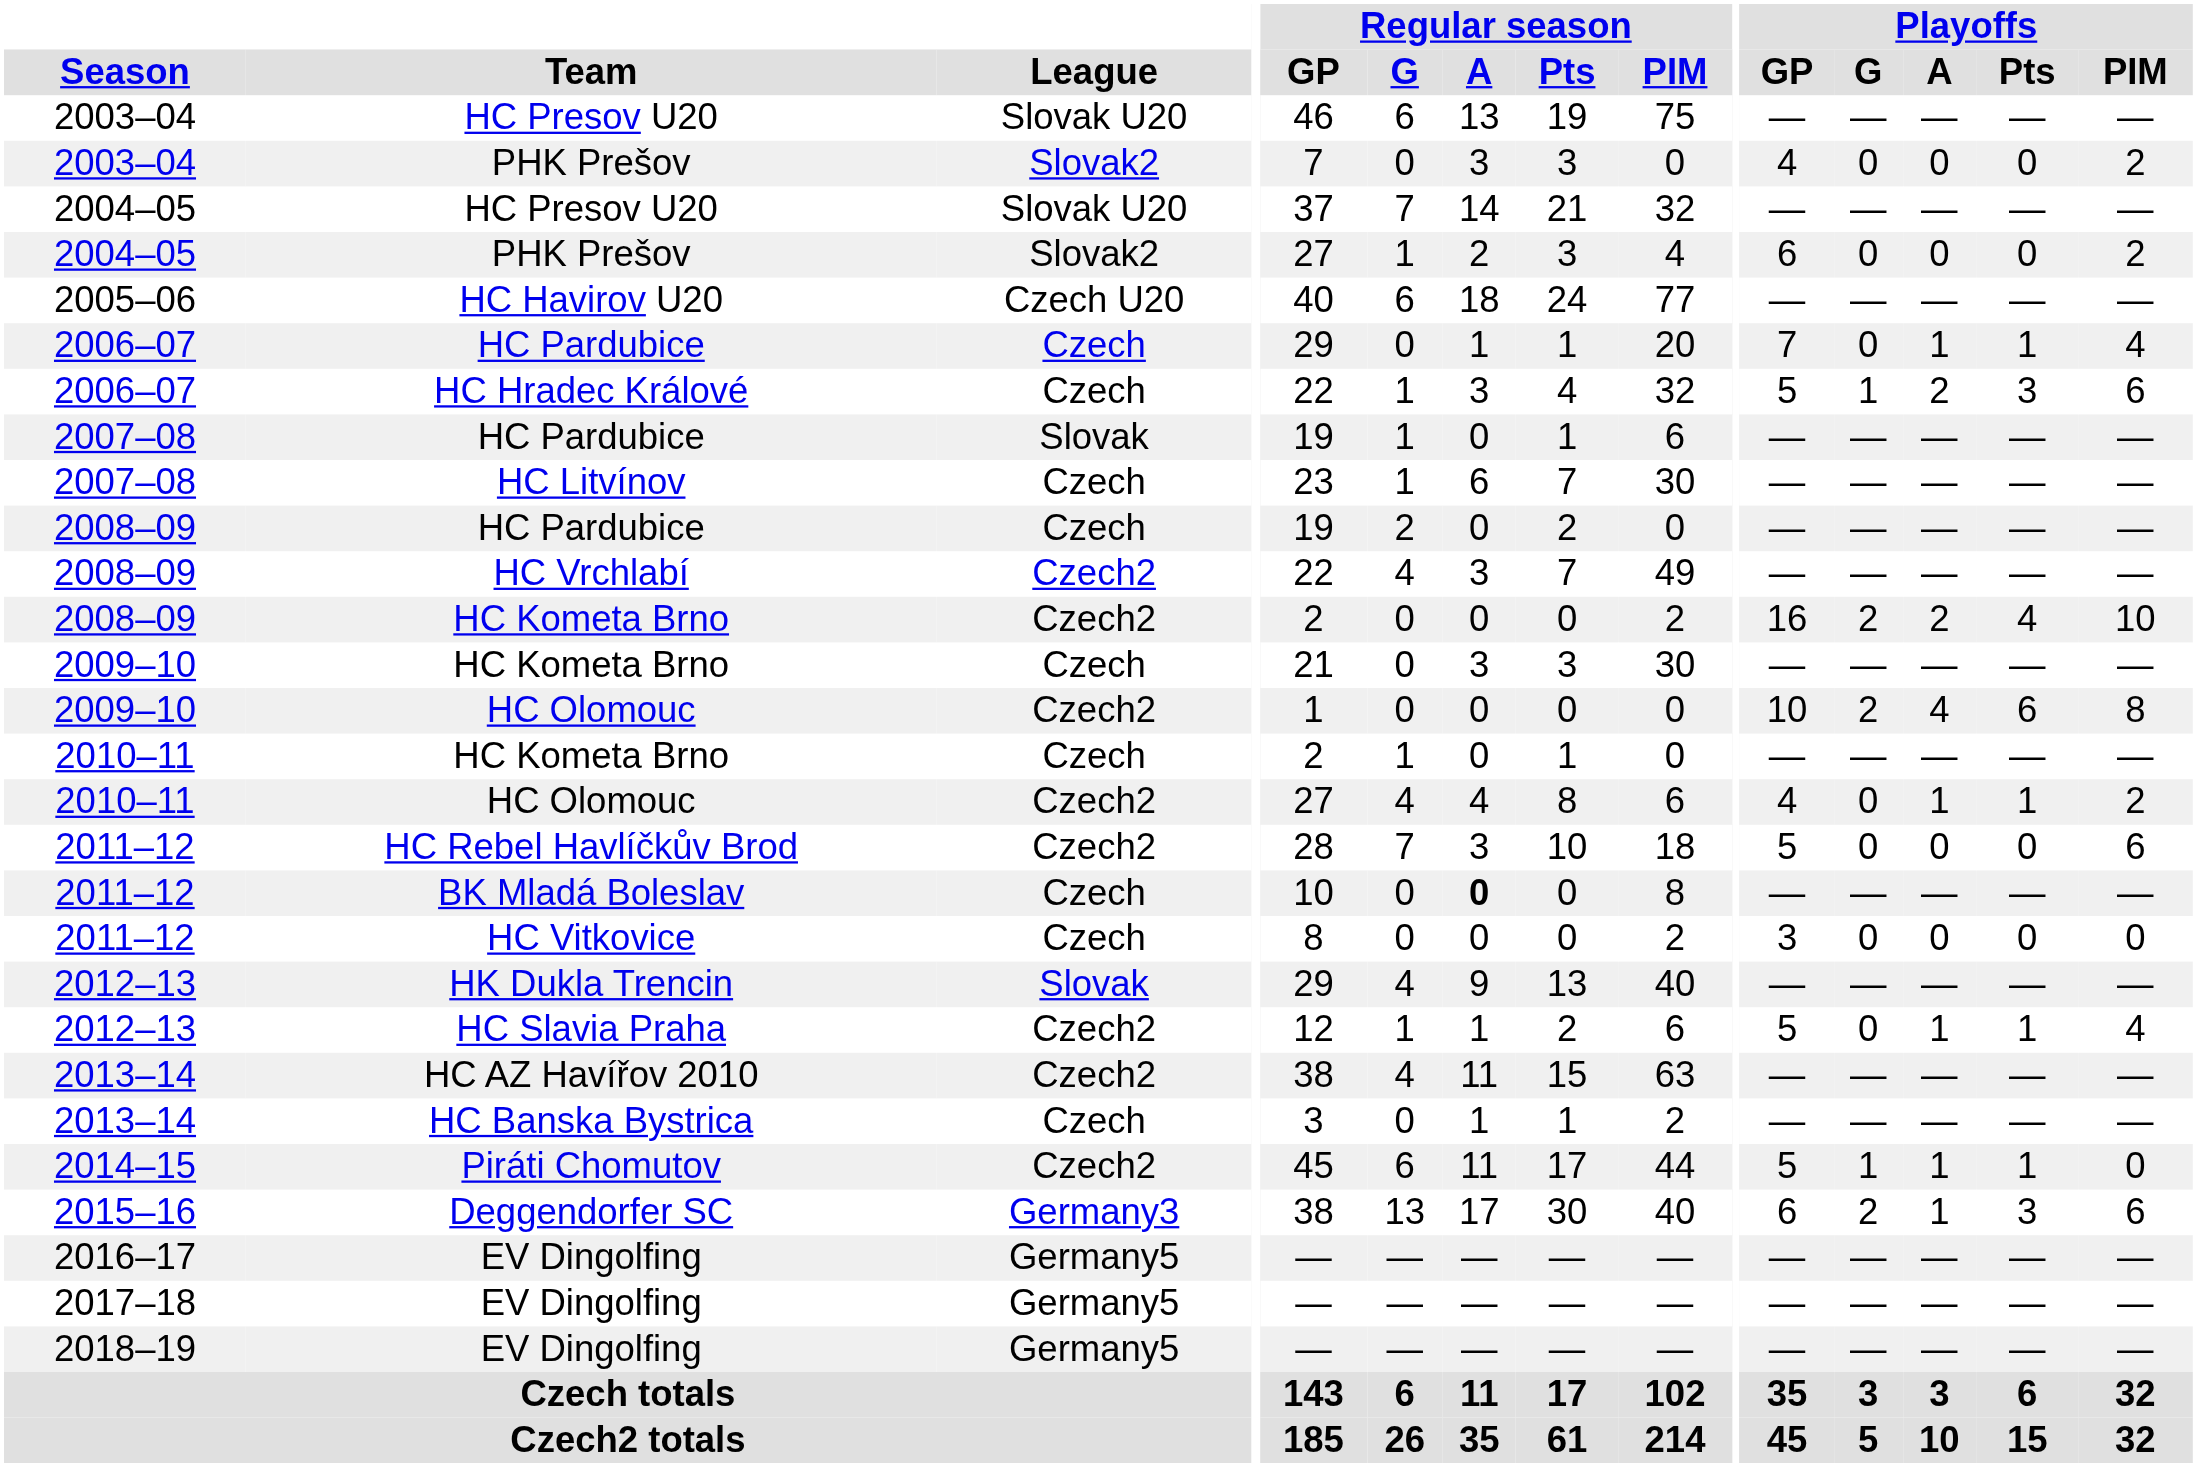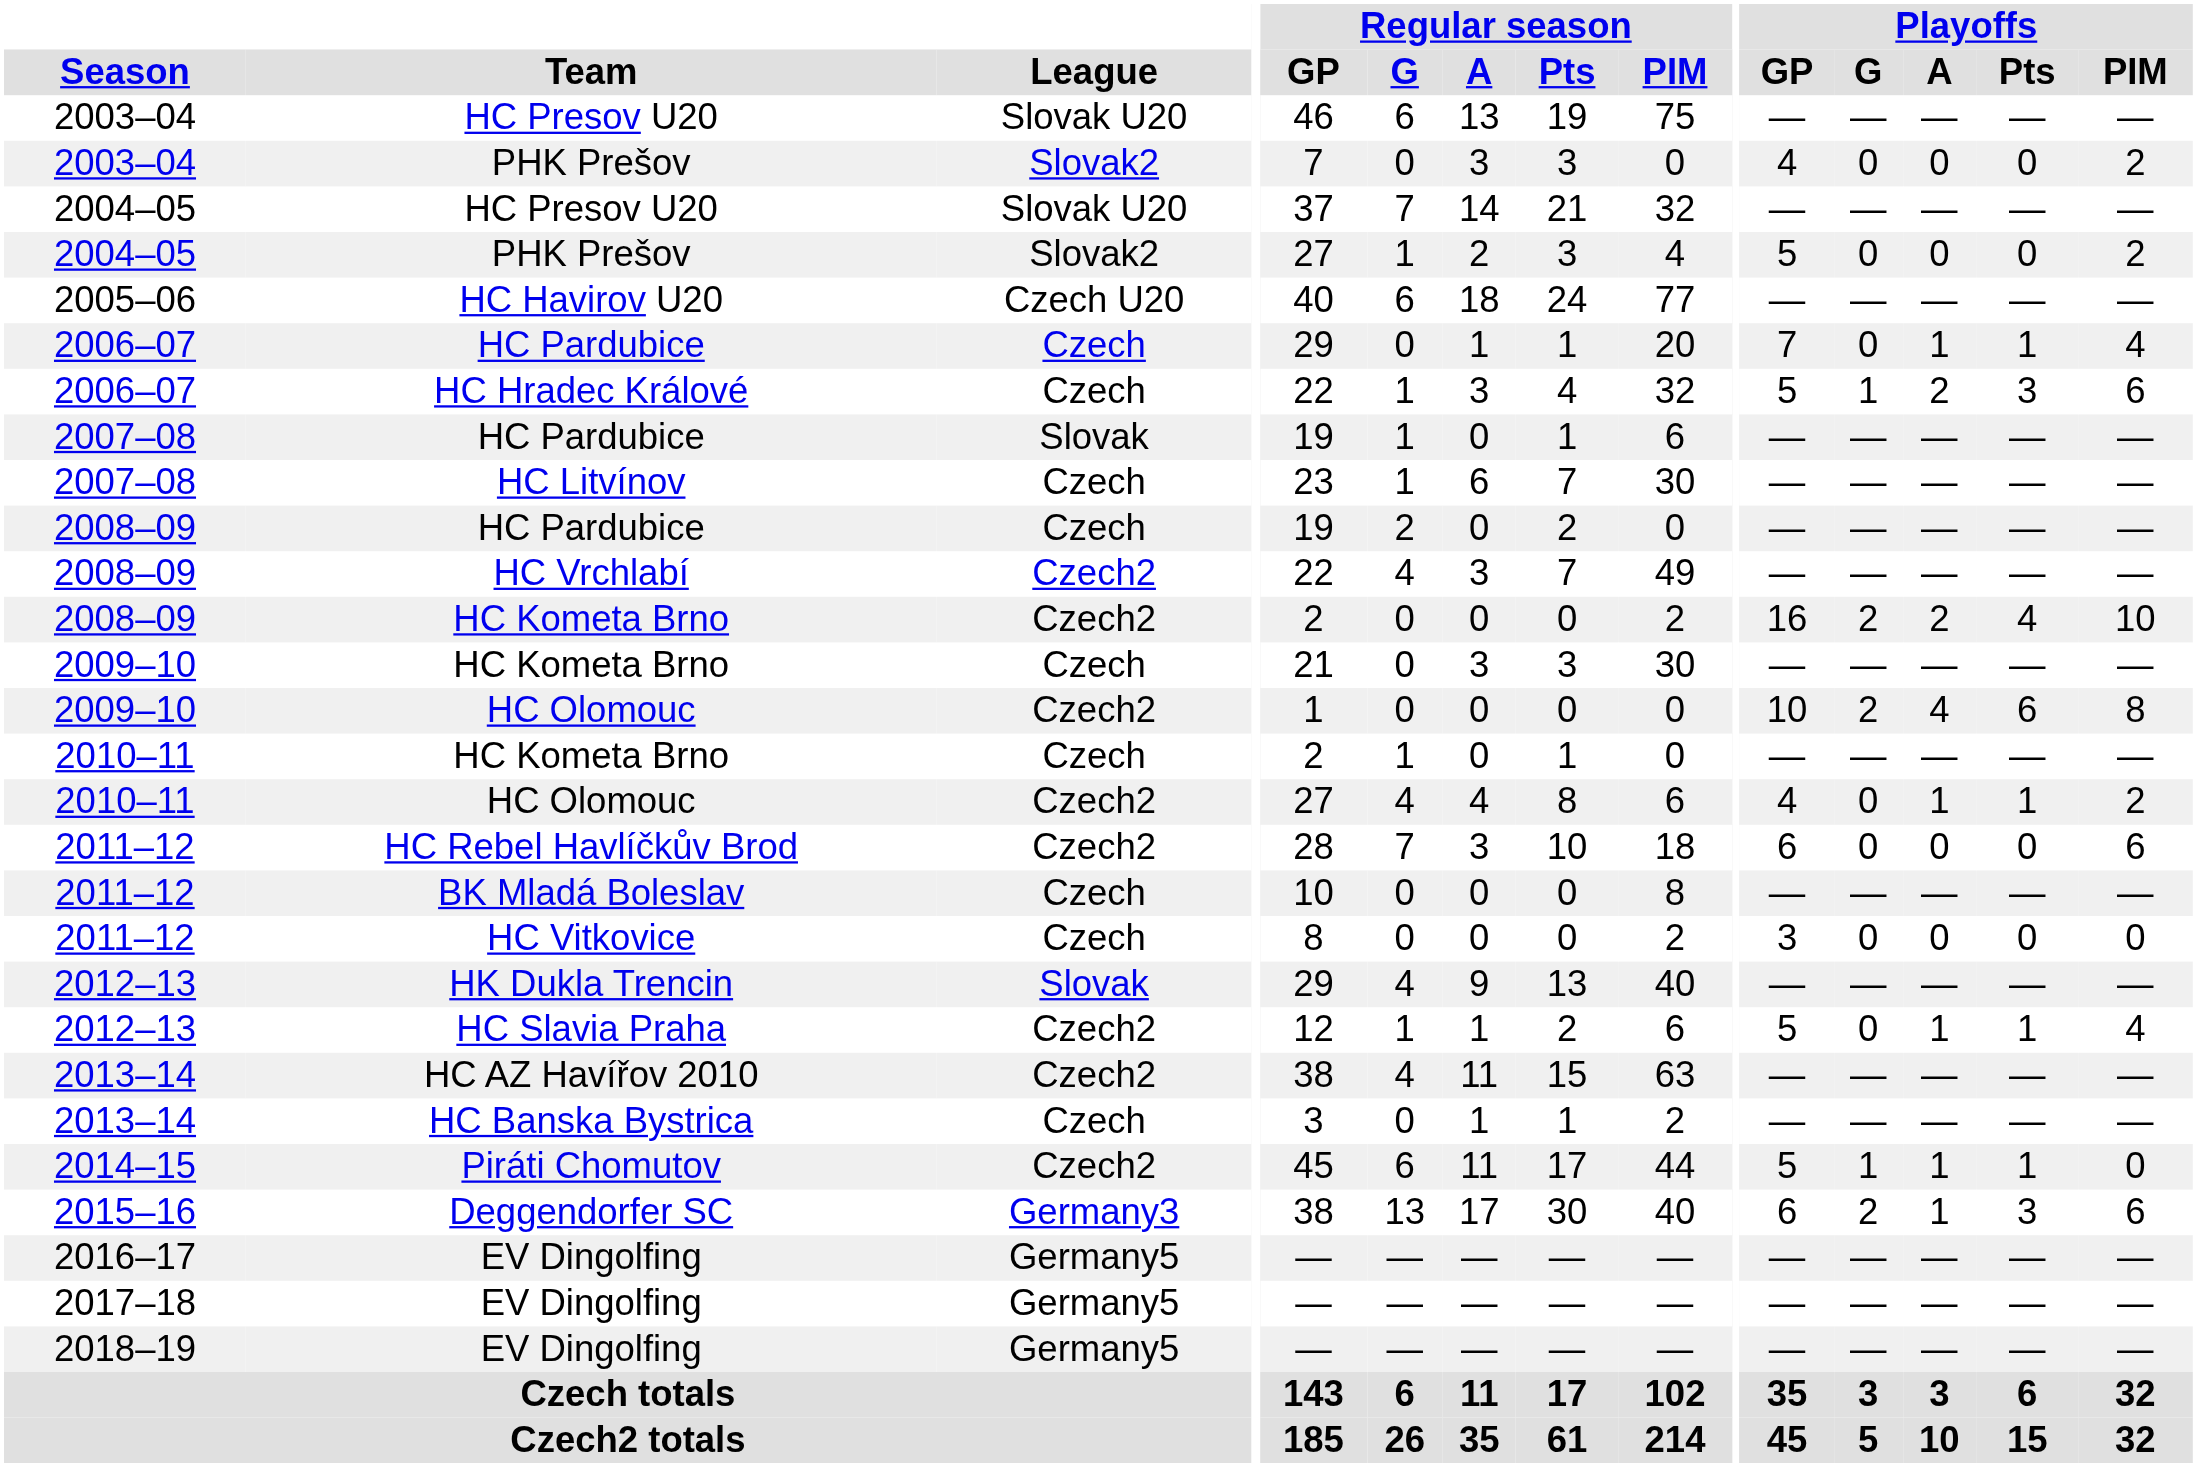2004–05 / PHK Prešov | Playoffs / GP: 6 -> 5
HC Rebel Havlíčkův Brod | Playoffs / GP: 5 -> 6
BK Mladá Boleslav | Regular season / A: bold -> normal
